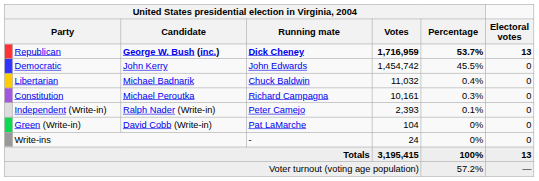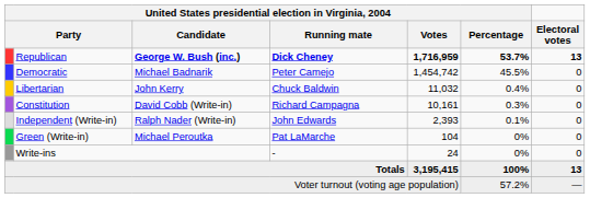Democratic | column 3: John Kerry -> Michael Badnarik
Democratic | column 4: John Edwards -> Peter Camejo
Libertarian | column 3: Michael Badnarik -> John Kerry
Constitution | column 3: Michael Peroutka -> David Cobb (Write-in)
Independent (Write-in) | column 4: Peter Camejo -> John Edwards
Green (Write-in) | column 3: David Cobb (Write-in) -> Michael Peroutka
